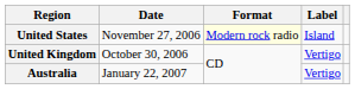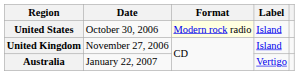United States | Date: November 27, 2006 -> October 30, 2006
United Kingdom | Date: October 30, 2006 -> November 27, 2006
United Kingdom | Label: Vertigo -> Island
